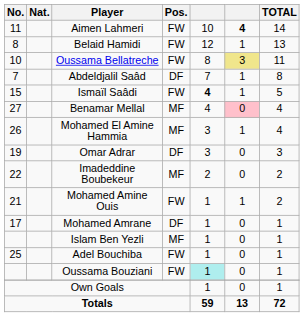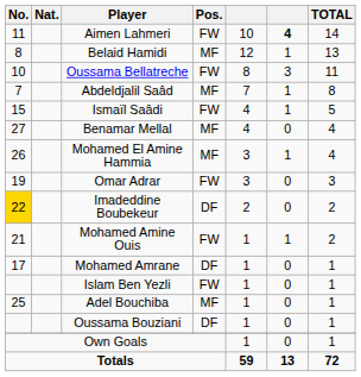Belaid Hamidi | Pos.: FW -> MF
Oussama Bellatreche | column 6: khaki background -> no background
Abdeldjalil Saâd | Pos.: DF -> MF
Ismaïl Saâdi | column 5: bold -> normal
Benamar Mellal | column 6: pink background -> no background
Omar Adrar | Pos.: DF -> FW
Imadeddine Boubekeur | No.: no background -> gold background
Imadeddine Boubekeur | Pos.: MF -> DF
Islam Ben Yezli | Pos.: MF -> FW
Adel Bouchiba | Pos.: FW -> MF
Oussama Bouziani | Pos.: FW -> DF
Oussama Bouziani | column 5: paleturquoise background -> no background
